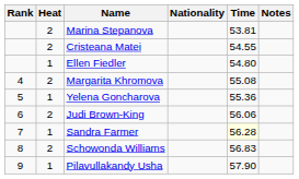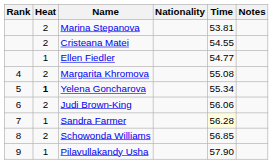Ellen Fiedler | Time: 54.80 -> 54.77
Yelena Goncharova | Heat: normal -> bold
Yelena Goncharova | Time: 55.36 -> 55.34
Schowonda Williams | Time: 56.83 -> 56.85
